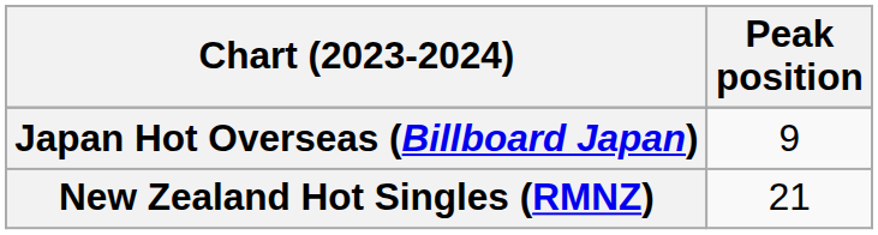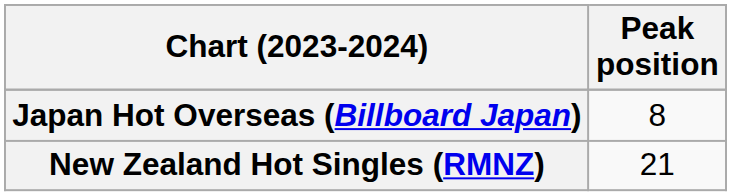Japan Hot Overseas (Billboard Japan) | Peak position: 9 -> 8
